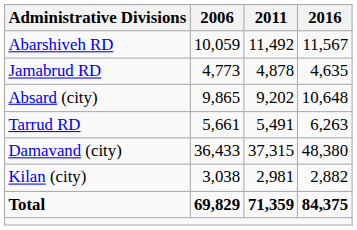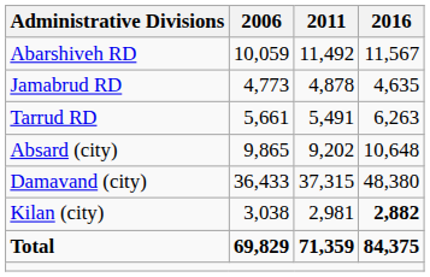rows swapped: Tarrud RD <-> Absard (city)
Kilan (city) | 2016: normal -> bold
